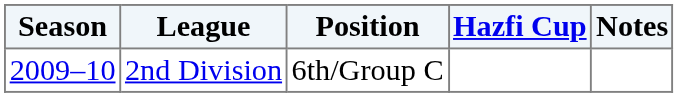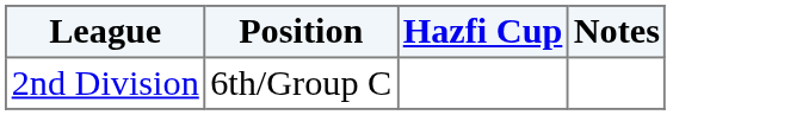- column: Season | 2009–10
